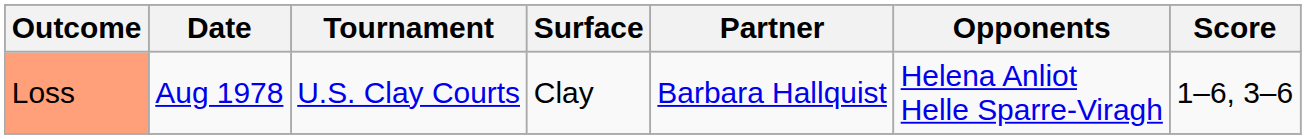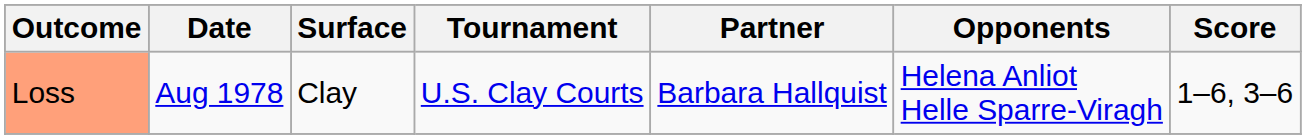columns swapped: Tournament <-> Surface
